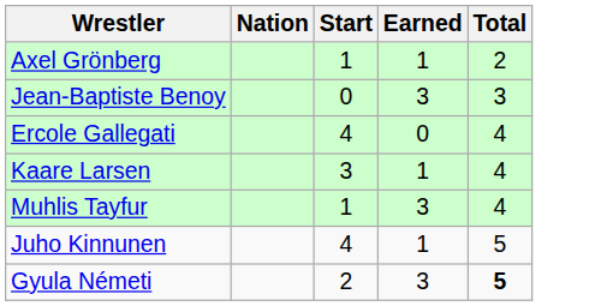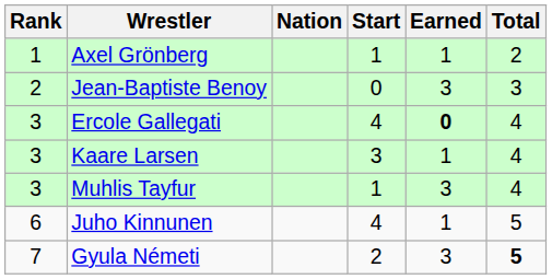+ column: Rank | 1 | 2 | 3 | 3 | 3 | 6 | 7
Ercole Gallegati | Earned: normal -> bold
